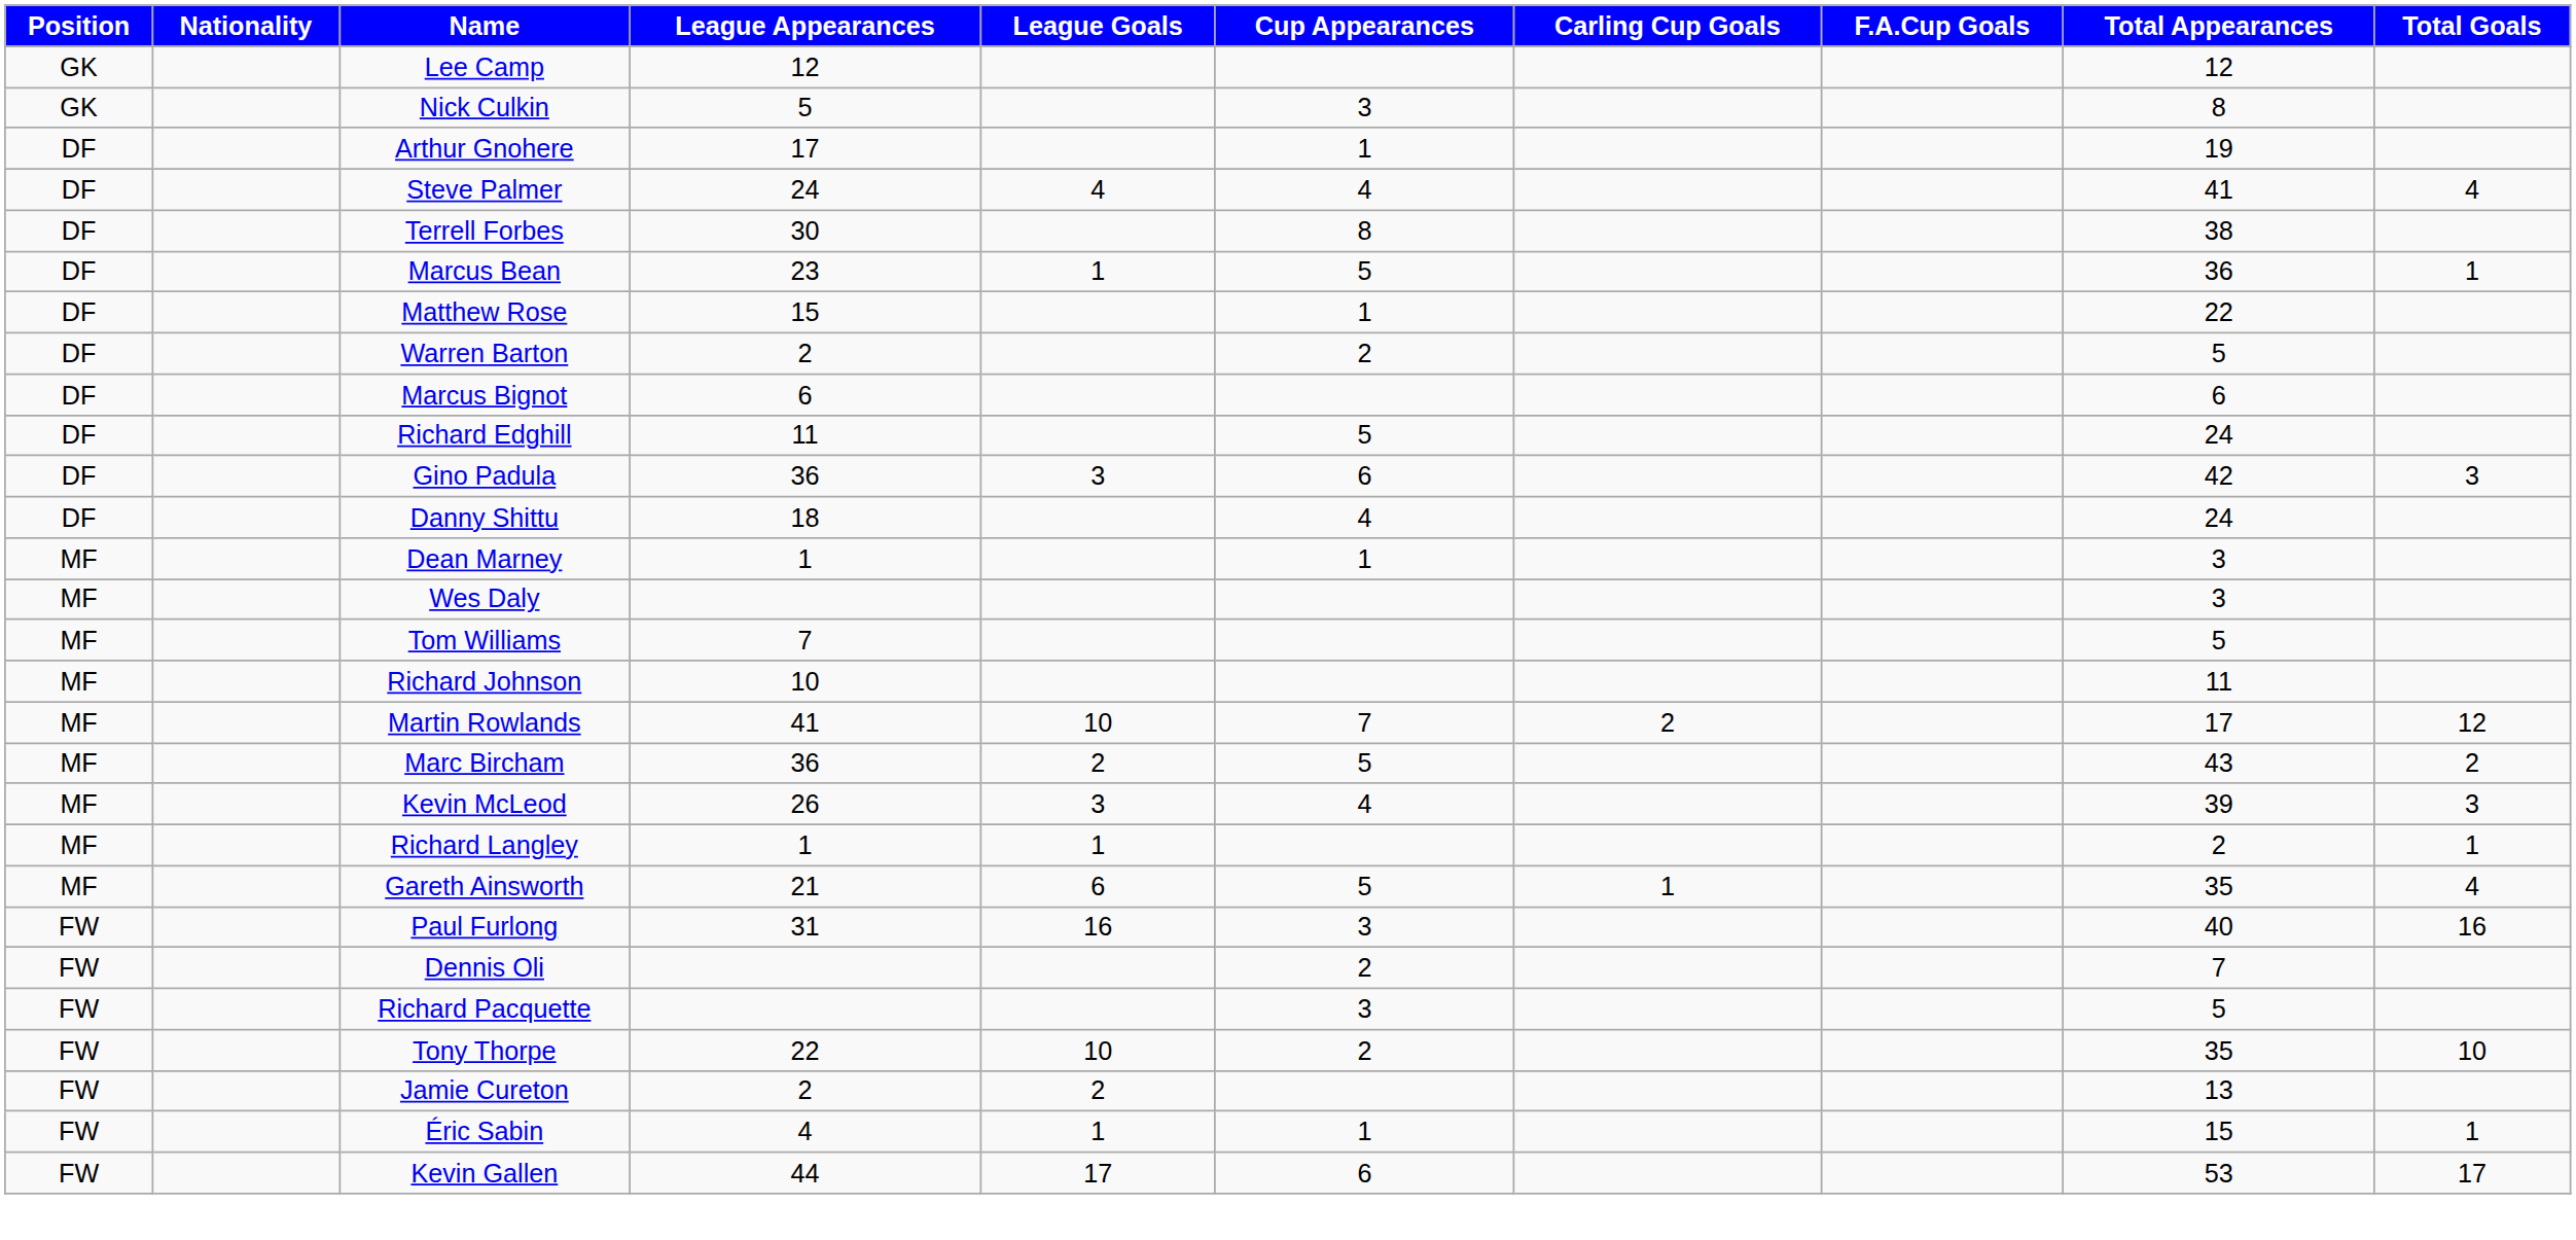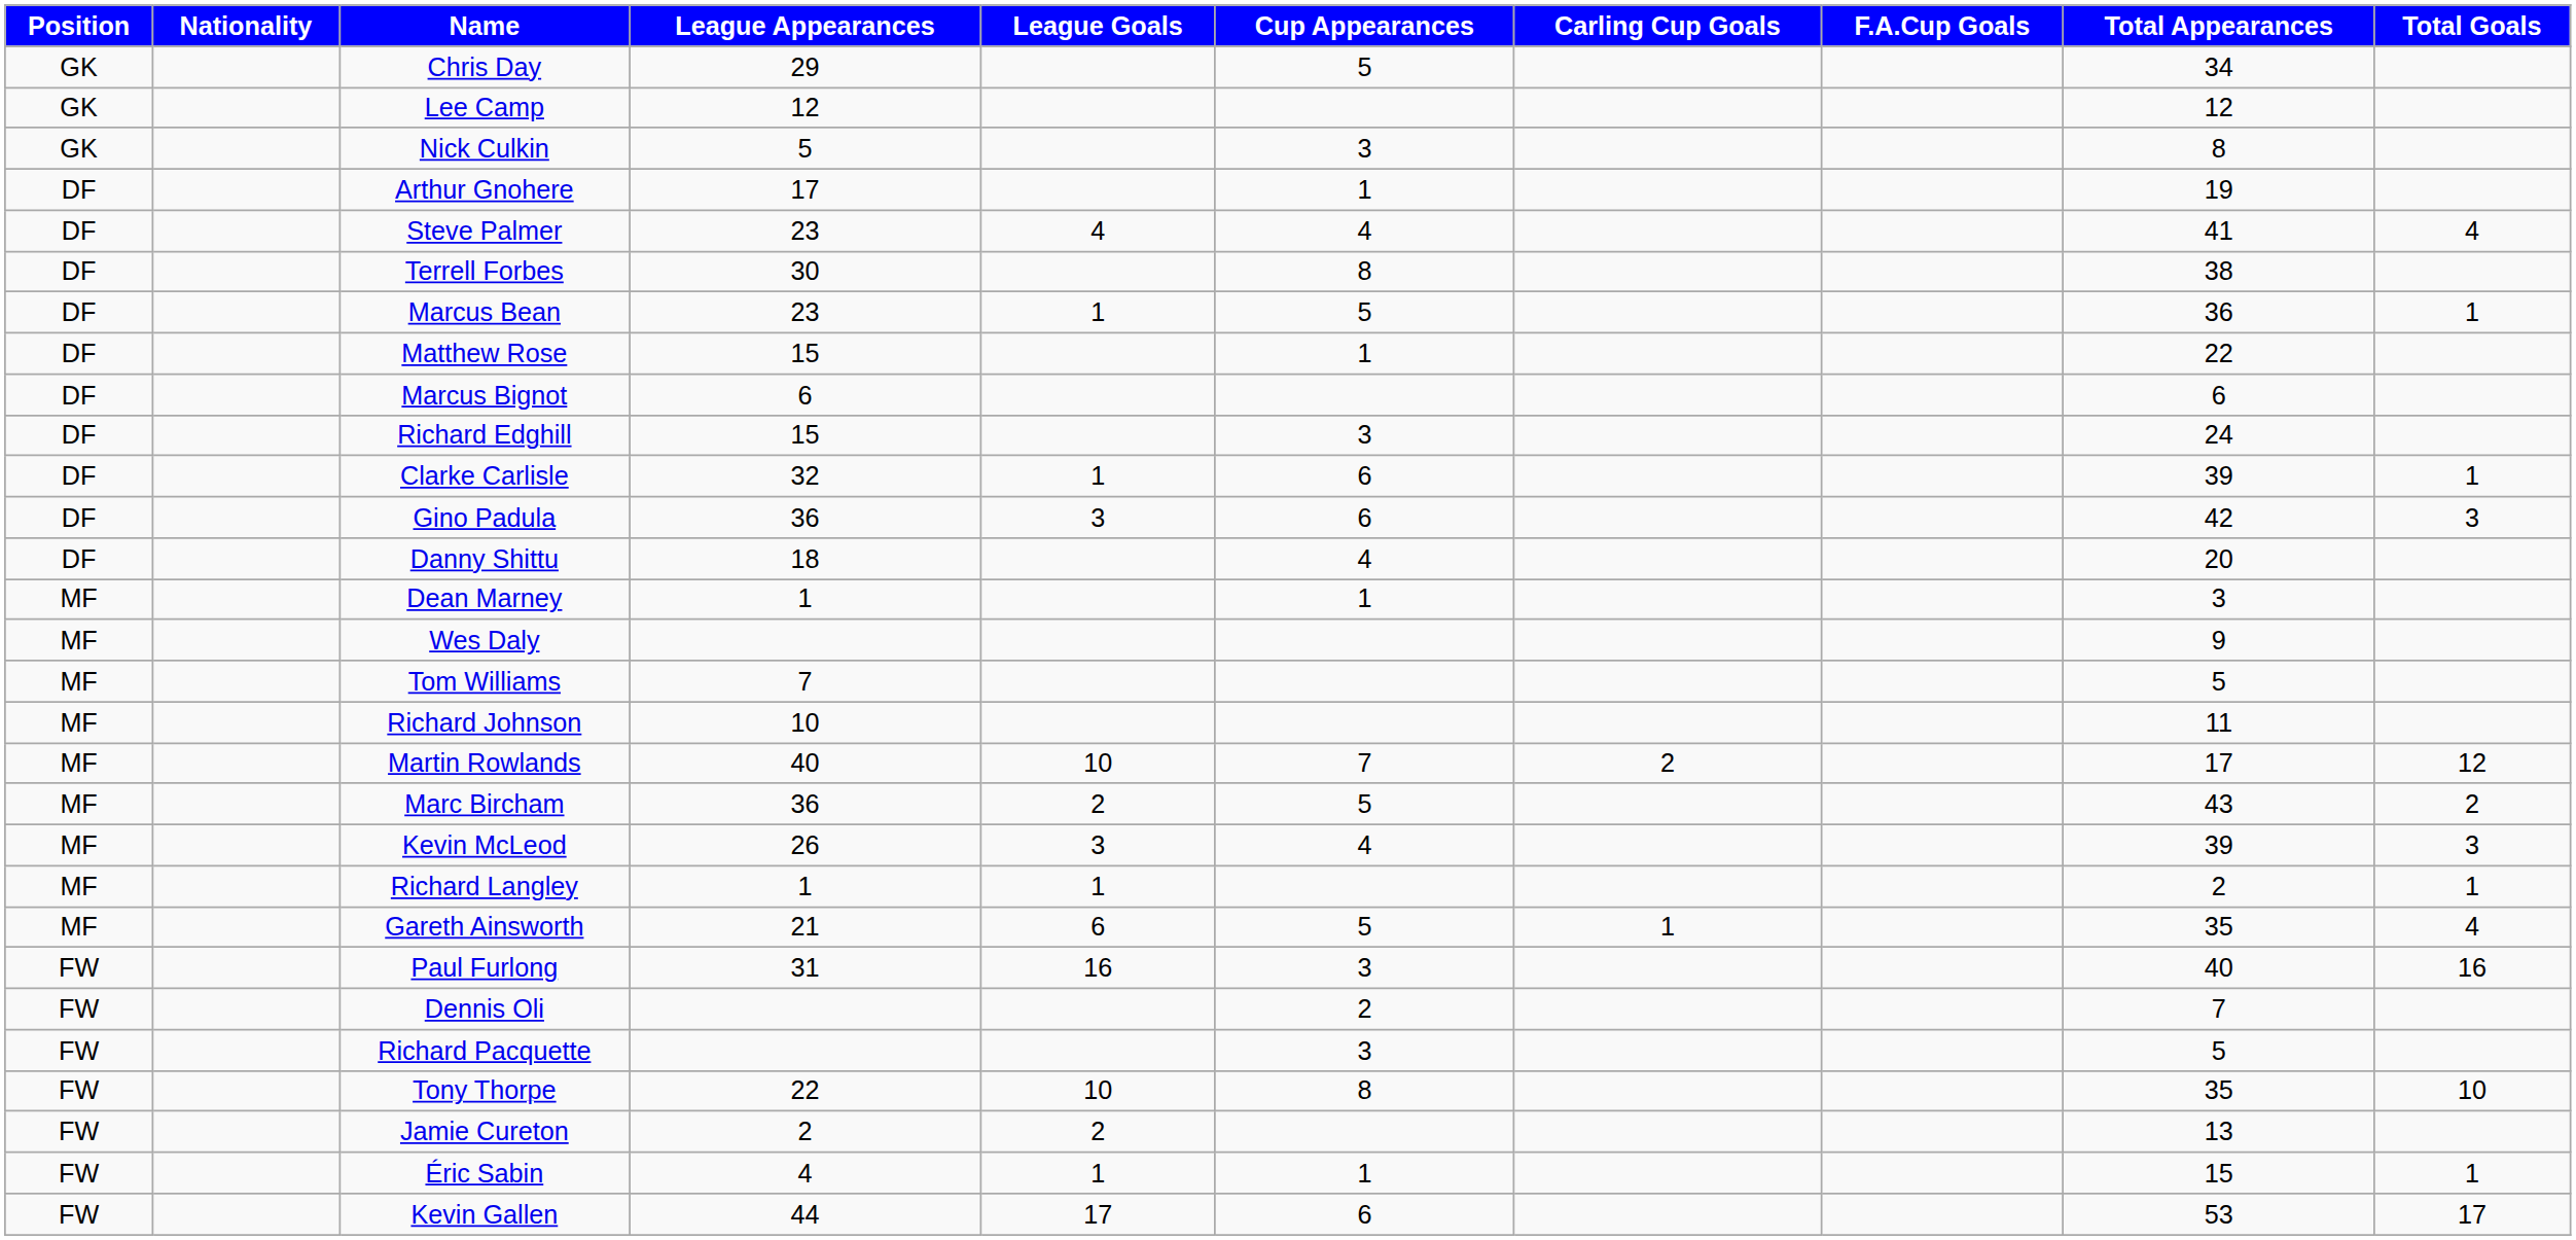+ row: GK | Chris Day | 29 | 5 | 34
Steve Palmer | League Appearances: 24 -> 23
- row: DF | Warren Barton | 2 | 2 | 5
Richard Edghill | League Appearances: 11 -> 15
Richard Edghill | Cup Appearances: 5 -> 3
+ row: DF | Clarke Carlisle | 32 | 1 | 6 | 39 | 1
Danny Shittu | Total Appearances: 24 -> 20
Wes Daly | Total Appearances: 3 -> 9
Martin Rowlands | League Appearances: 41 -> 40
Tony Thorpe | Cup Appearances: 2 -> 8
